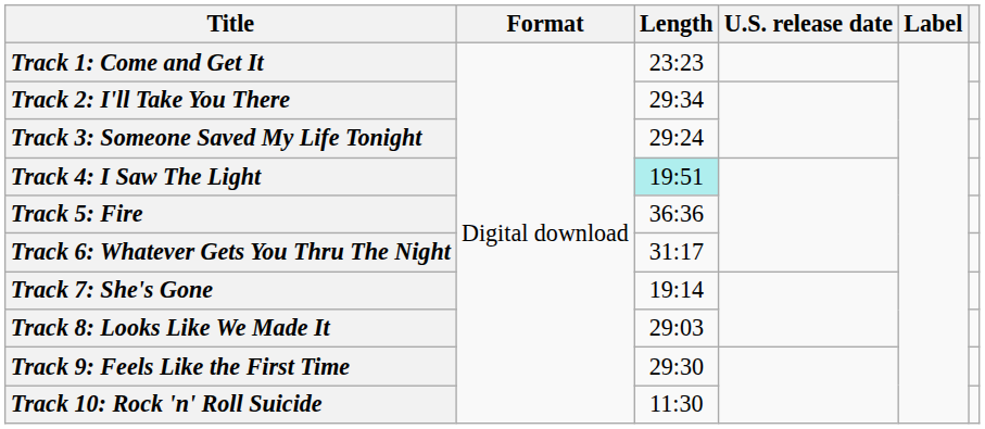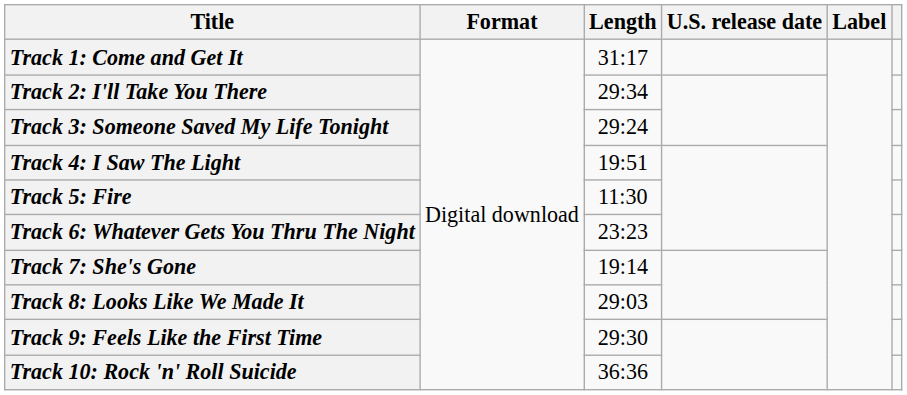Track 1: Come and Get It | Length: 23:23 -> 31:17
Track 4: I Saw The Light | Length: paleturquoise background -> no background
Track 5: Fire | Length: 36:36 -> 11:30
Track 6: Whatever Gets You Thru The Night | Length: 31:17 -> 23:23
Track 10: Rock 'n' Roll Suicide | Length: 11:30 -> 36:36
